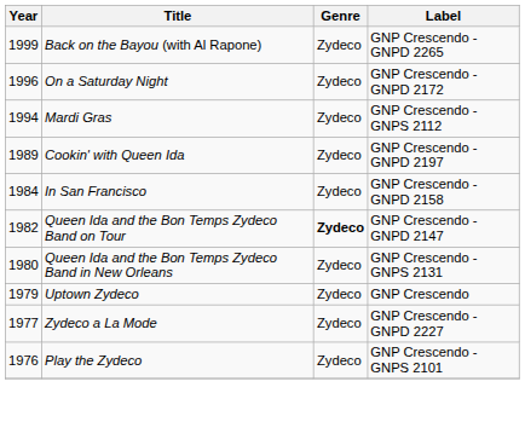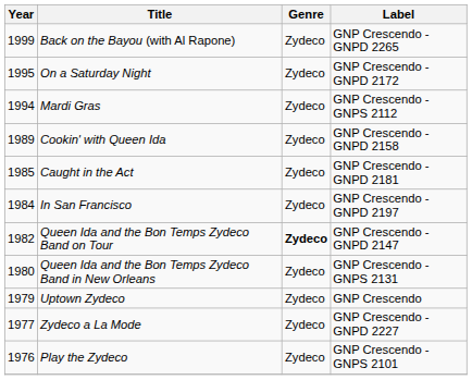On a Saturday Night | Year: 1996 -> 1995
Cookin' with Queen Ida | Label: GNP Crescendo - GNPD 2197 -> GNP Crescendo - GNPD 2158
+ row: 1985 | Caught in the Act | Zydeco | GNP Crescendo - GNPD 2181
In San Francisco | Label: GNP Crescendo - GNPD 2158 -> GNP Crescendo - GNPD 2197
